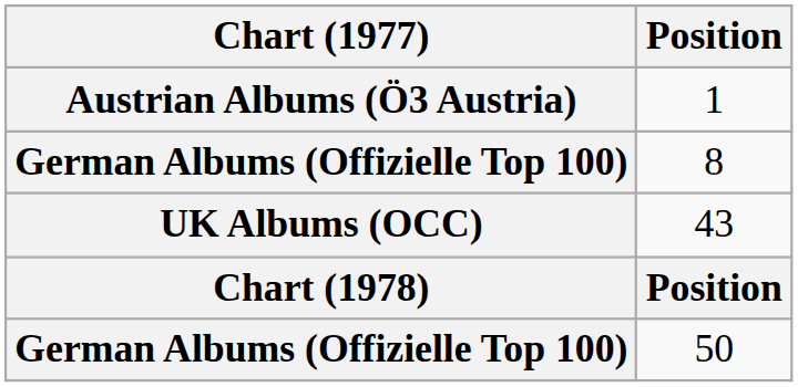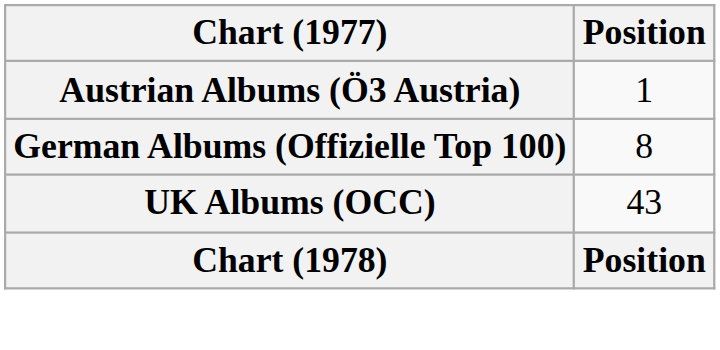- row: German Albums (Offizielle Top 100) | 50
